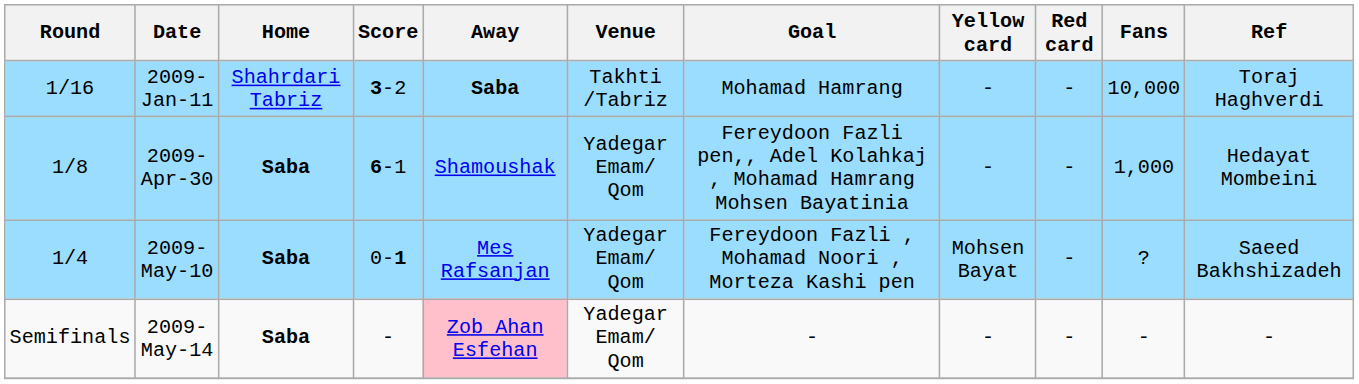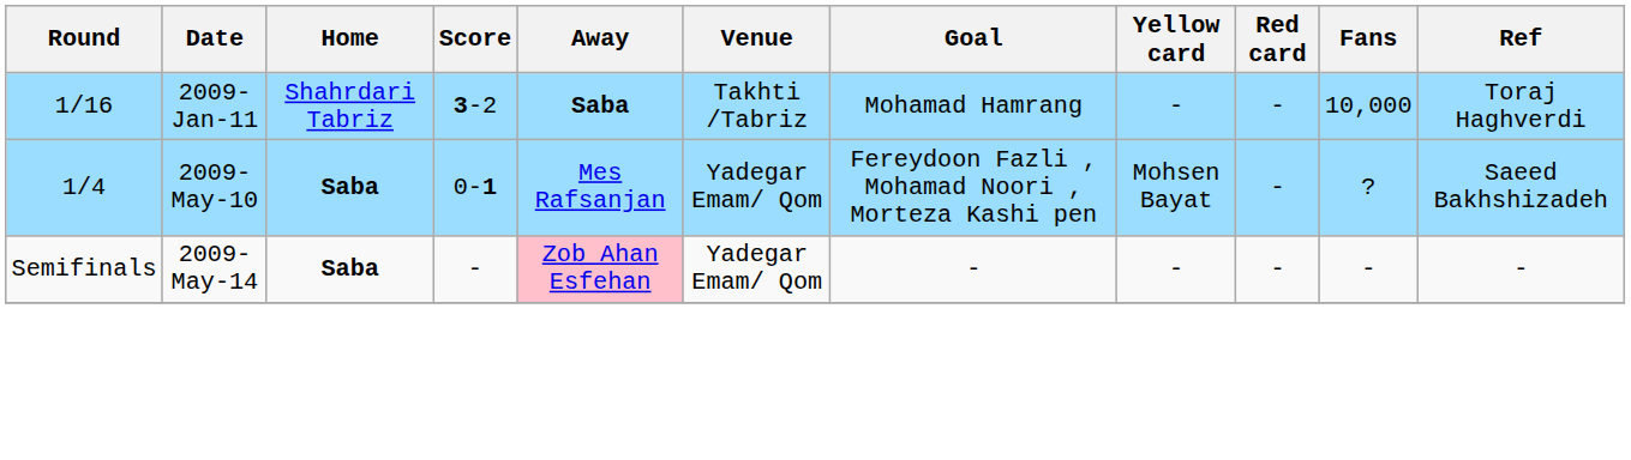- row: 1/8 | 2009-Apr-30 | Saba | 6-1 | Shamoushak | Yadegar Emam/ Qom | Fereydoon Fazli pen,, Adel Kolahkaj , Mohamad Hamrang Mohsen Bayatinia | - | - | 1,000 | Hedayat Mombeini
